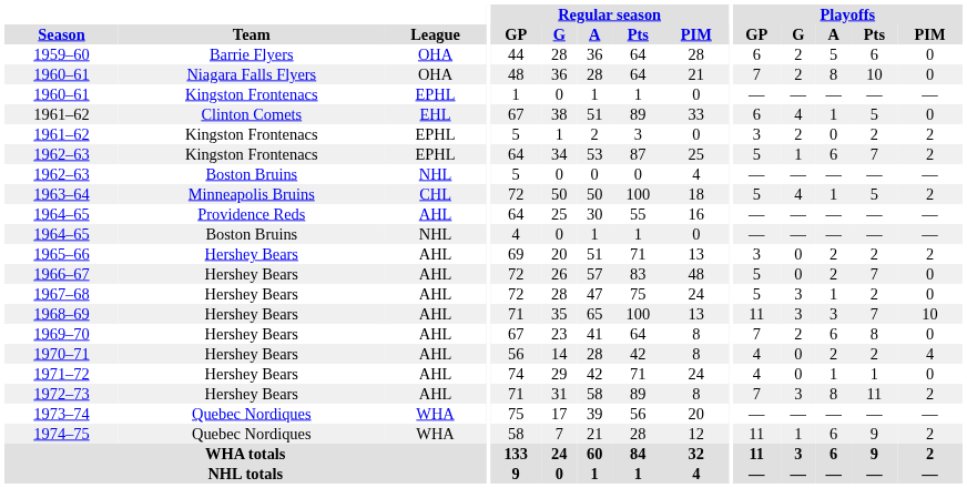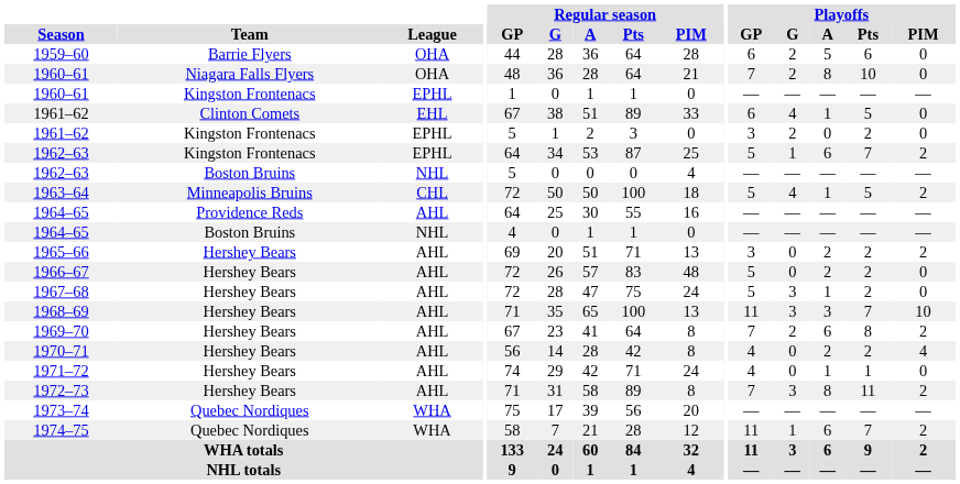1961–62 / Kingston Frontenacs | Playoffs / PIM: 2 -> 0
1966–67 | Playoffs / Pts: 7 -> 2
1969–70 | Playoffs / PIM: 0 -> 2
1974–75 | Playoffs / Pts: 9 -> 7
